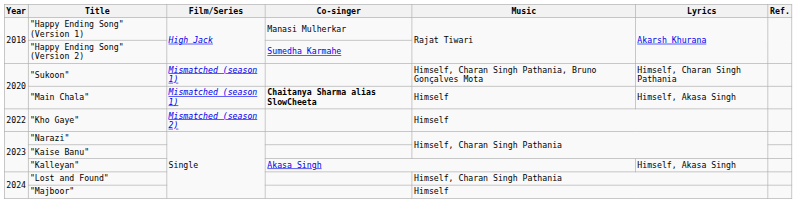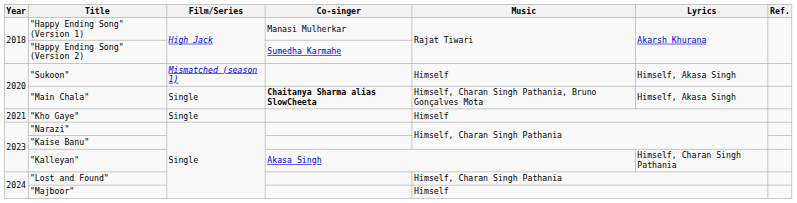"Sukoon" | Music: Himself, Charan Singh Pathania, Bruno Gonçalves Mota -> Himself
"Sukoon" | Lyrics: Himself, Charan Singh Pathania -> Himself, Akasa Singh
"Main Chala" | Film/Series: Mismatched (season 1) -> Single
"Main Chala" | Music: Himself -> Himself, Charan Singh Pathania, Bruno Gonçalves Mota
"Kho Gaye" | Year: 2022 -> 2021
"Kho Gaye" | Film/Series: Mismatched (season 2) -> Single
"Kalleyan" | Lyrics: Himself, Akasa Singh -> Himself, Charan Singh Pathania
